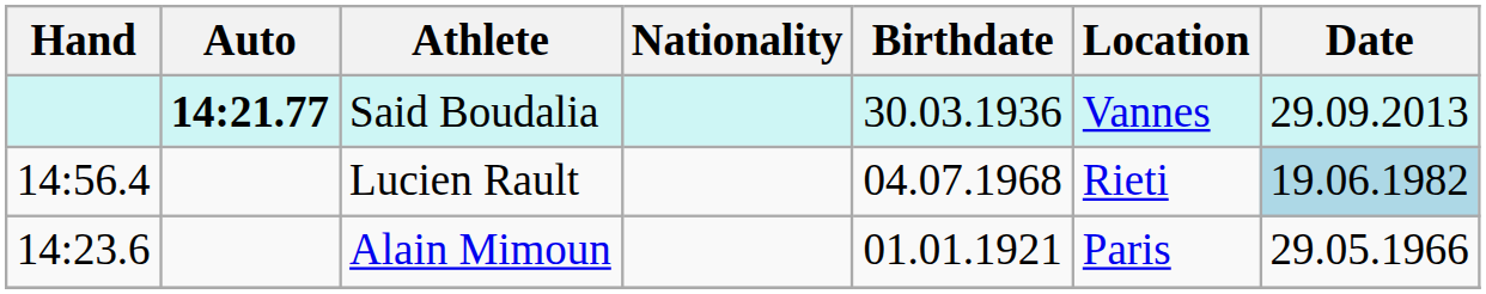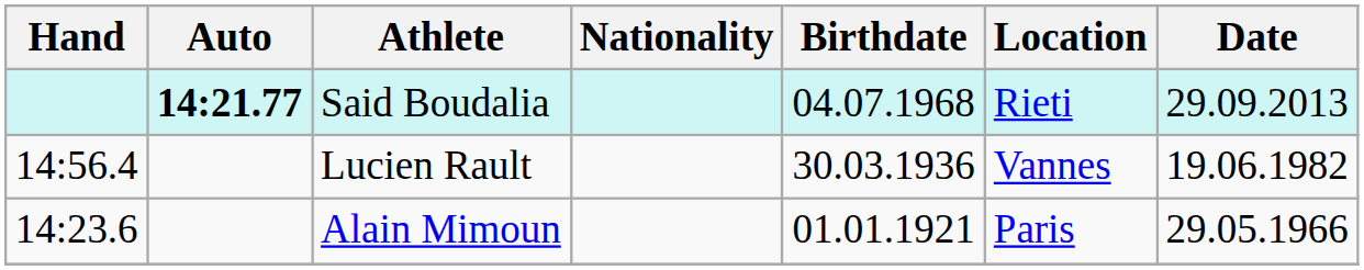Said Boudalia | Birthdate: 30.03.1936 -> 04.07.1968
Said Boudalia | Location: Vannes -> Rieti
Lucien Rault | Birthdate: 04.07.1968 -> 30.03.1936
Lucien Rault | Location: Rieti -> Vannes
Lucien Rault | Date: lightblue background -> no background
